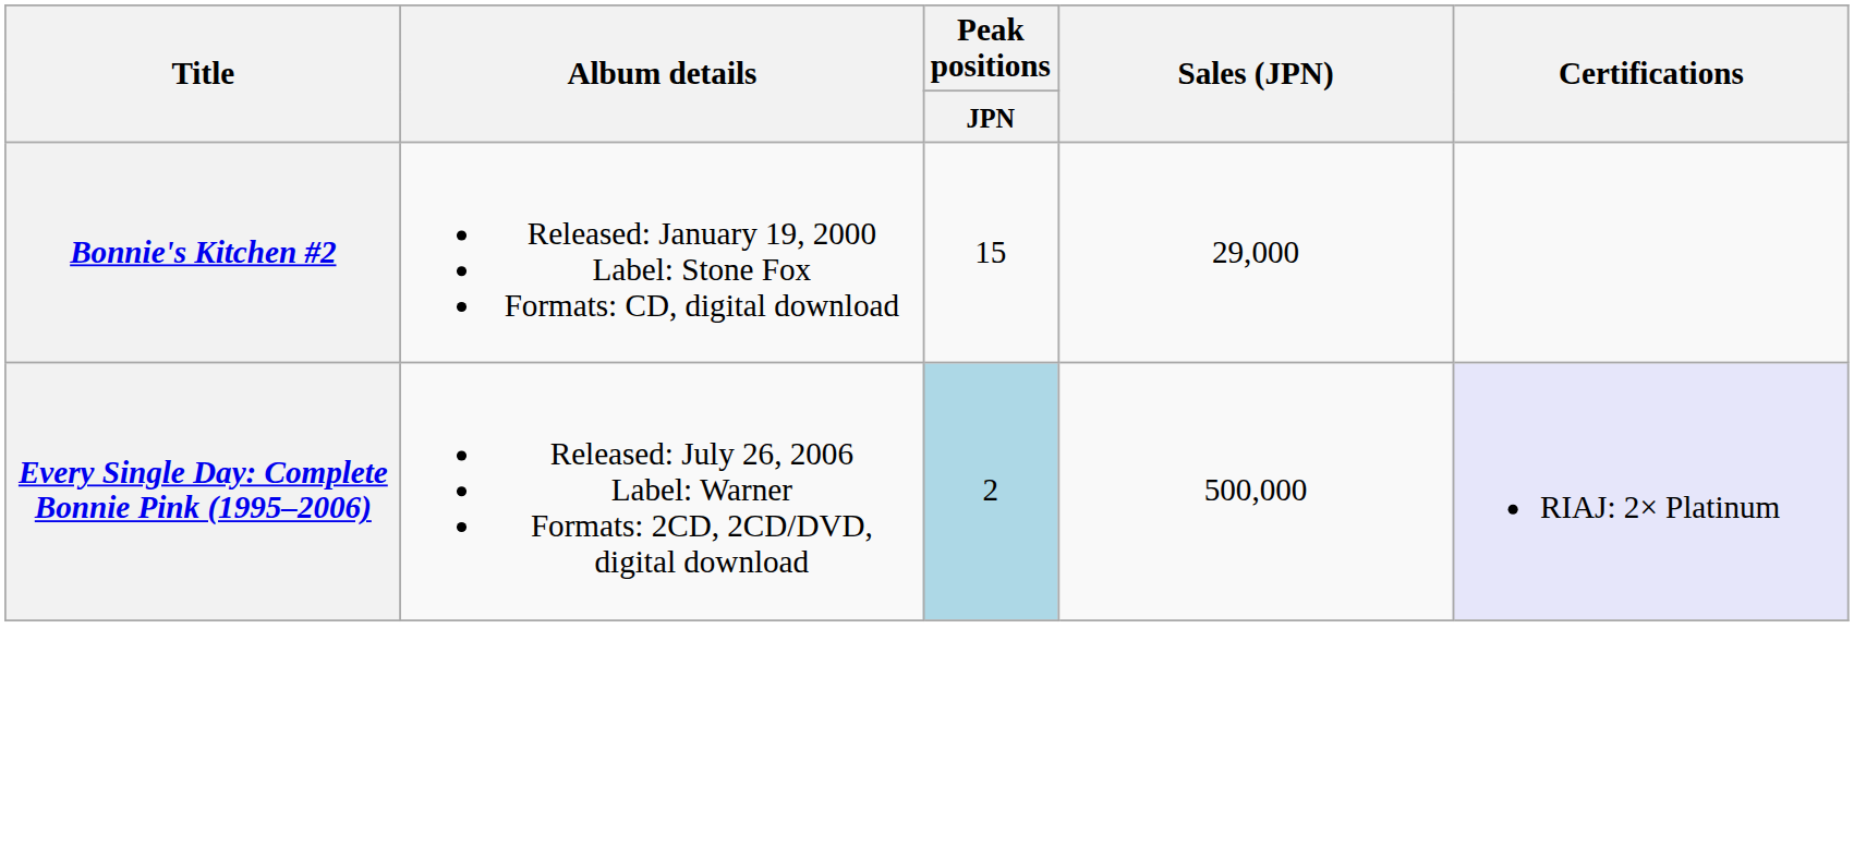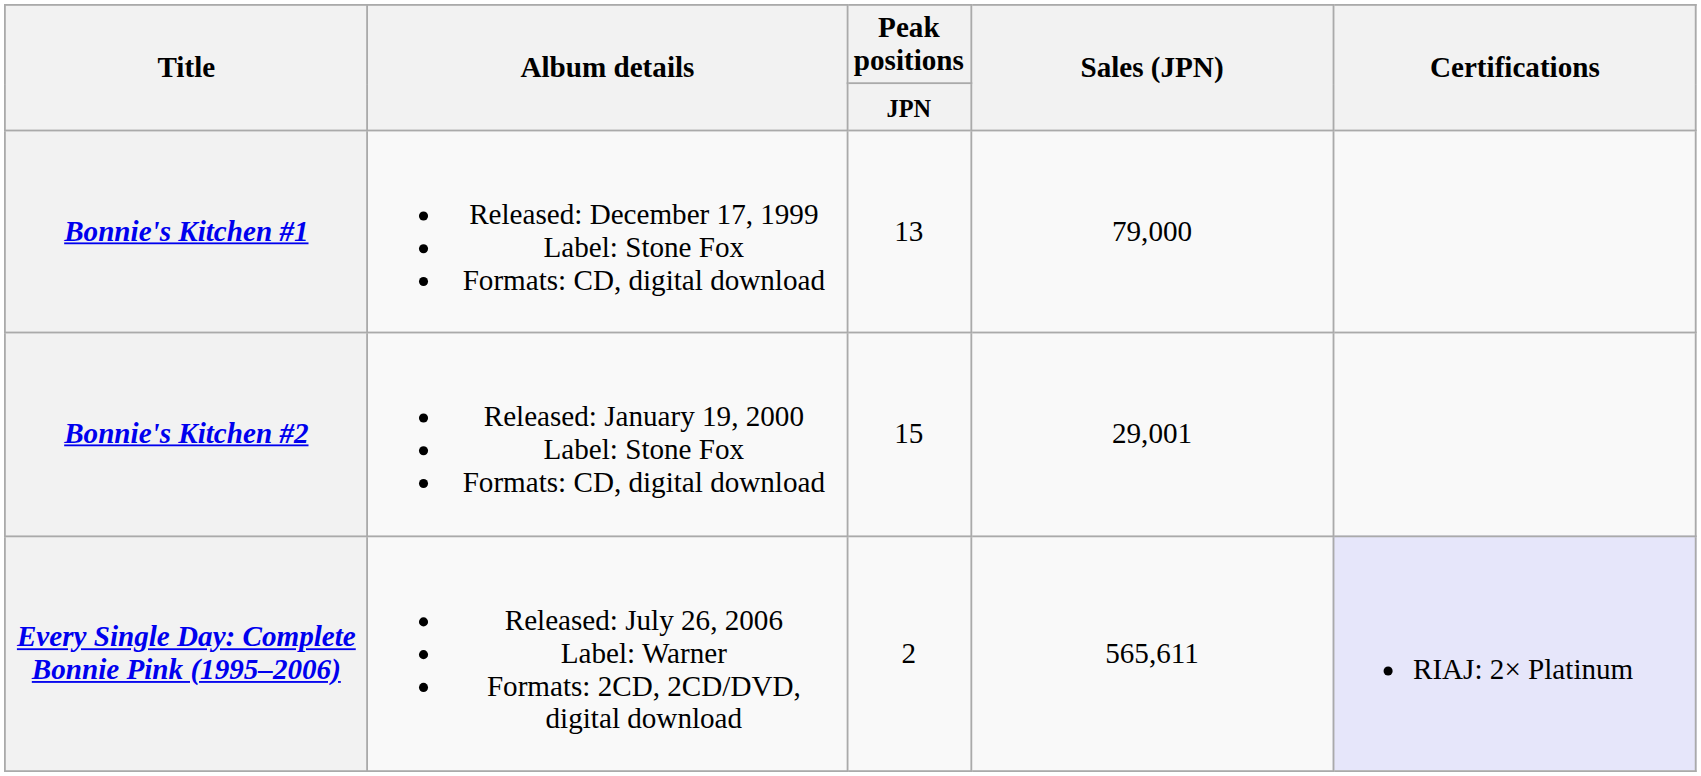+ row: Bonnie's Kitchen #1 | Released: December 17, 1999 Label: Stone Fox Formats: CD, digital download | 13 | 79,000
Bonnie's Kitchen #2 | Sales (JPN): 29,000 -> 29,001
Every Single Day: Complete Bonnie Pink (1995–2006) | Peak positions / JPN: lightblue background -> no background
Every Single Day: Complete Bonnie Pink (1995–2006) | Sales (JPN): 500,000 -> 565,611
